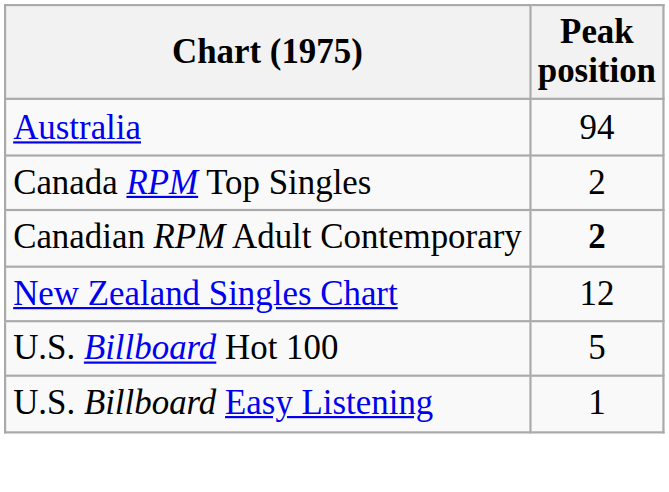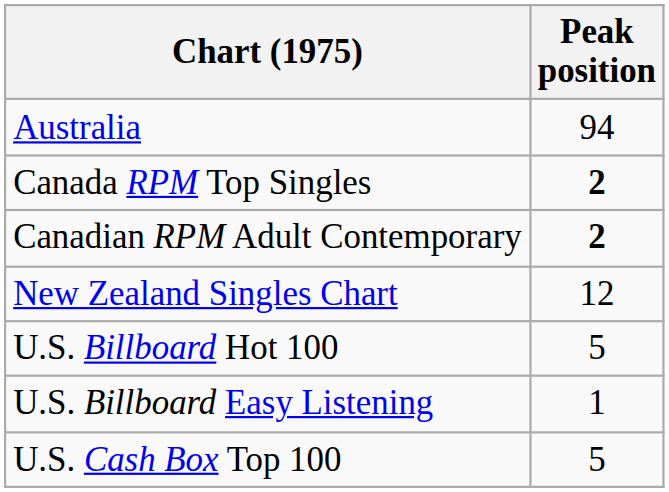Canada RPM Top Singles | Peak position: normal -> bold
+ row: U.S. Cash Box Top 100 | 5
